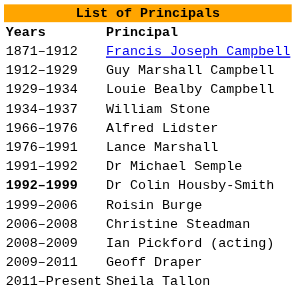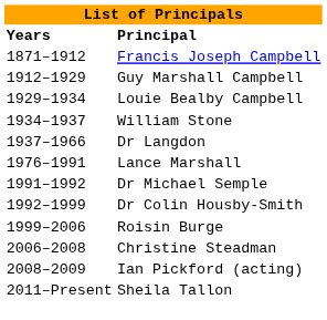+ row: 1937–1966 | Dr Langdon
- row: 1966–1976 | Alfred Lidster
Dr Colin Housby-Smith | Years: bold -> normal
- row: 2009–2011 | Geoff Draper
